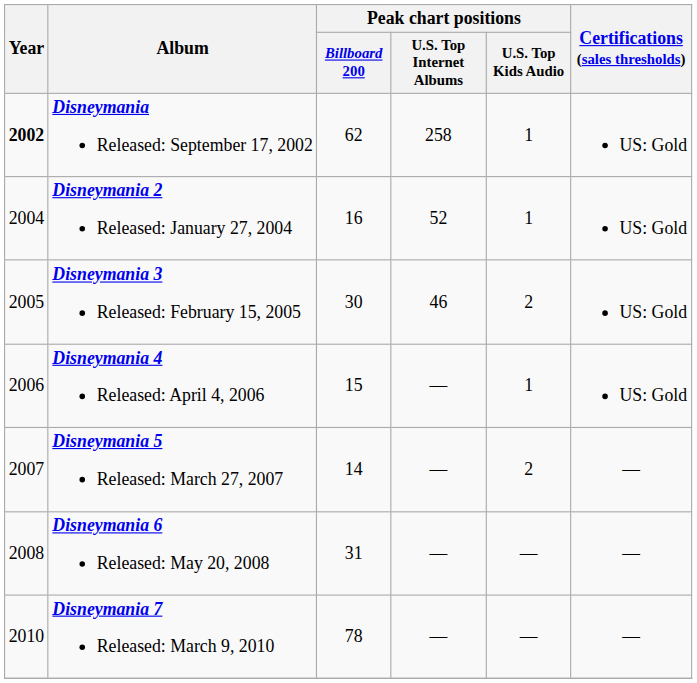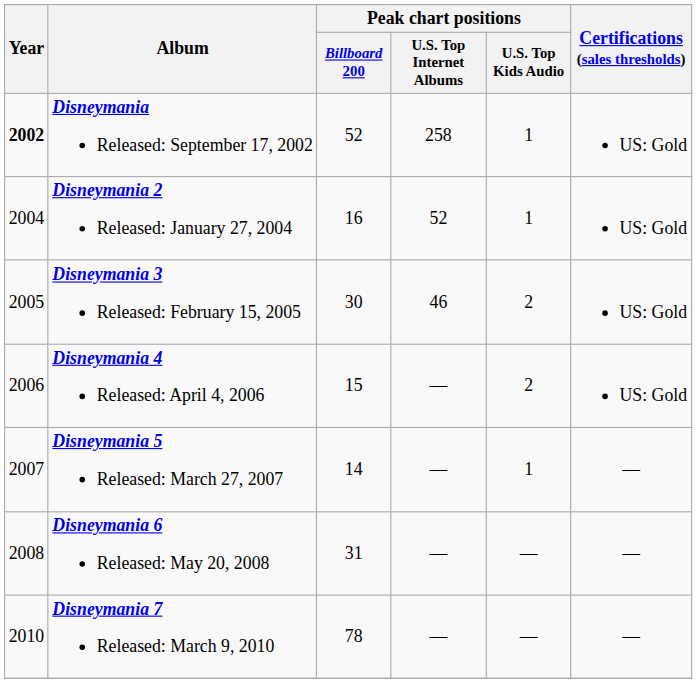Disneymania Released: September 17, 2002 | Peak chart positions / Billboard 200: 62 -> 52
Disneymania 4 Released: April 4, 2006 | Peak chart positions / U.S. Top Kids Audio: 1 -> 2
Disneymania 5 Released: March 27, 2007 | Peak chart positions / U.S. Top Kids Audio: 2 -> 1
